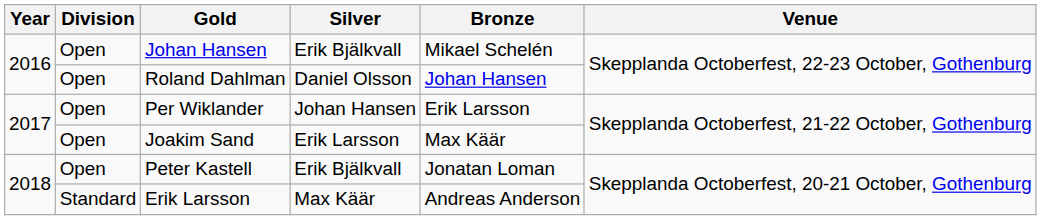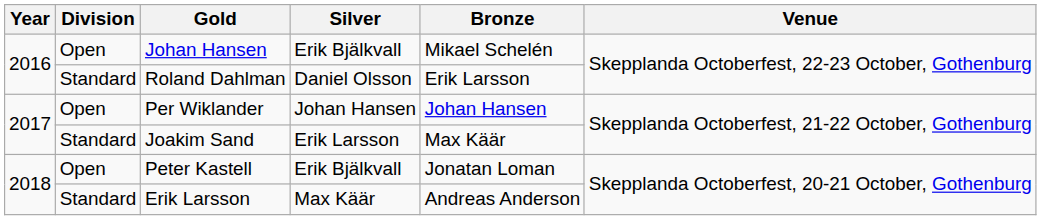Roland Dahlman | Division: Open -> Standard
Roland Dahlman | Bronze: Johan Hansen -> Erik Larsson
Per Wiklander | Bronze: Erik Larsson -> Johan Hansen
Joakim Sand | Division: Open -> Standard
